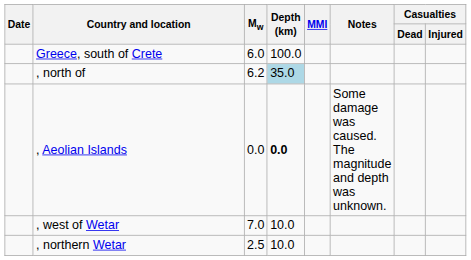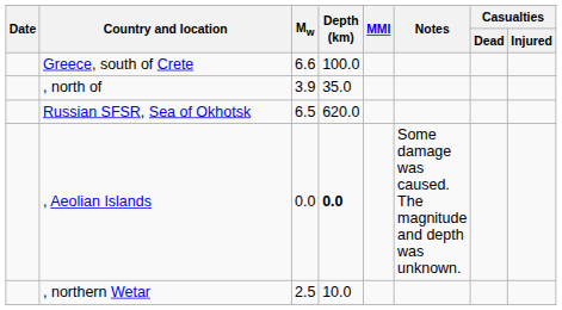Greece, south of Crete | Mw: 6.0 -> 6.6
, north of | Mw: 6.2 -> 3.9
, north of | Depth (km): lightblue background -> no background
+ row: Russian SFSR, Sea of Okhotsk | 6.5 | 620.0
- row: , west of Wetar | 7.0 | 10.0
